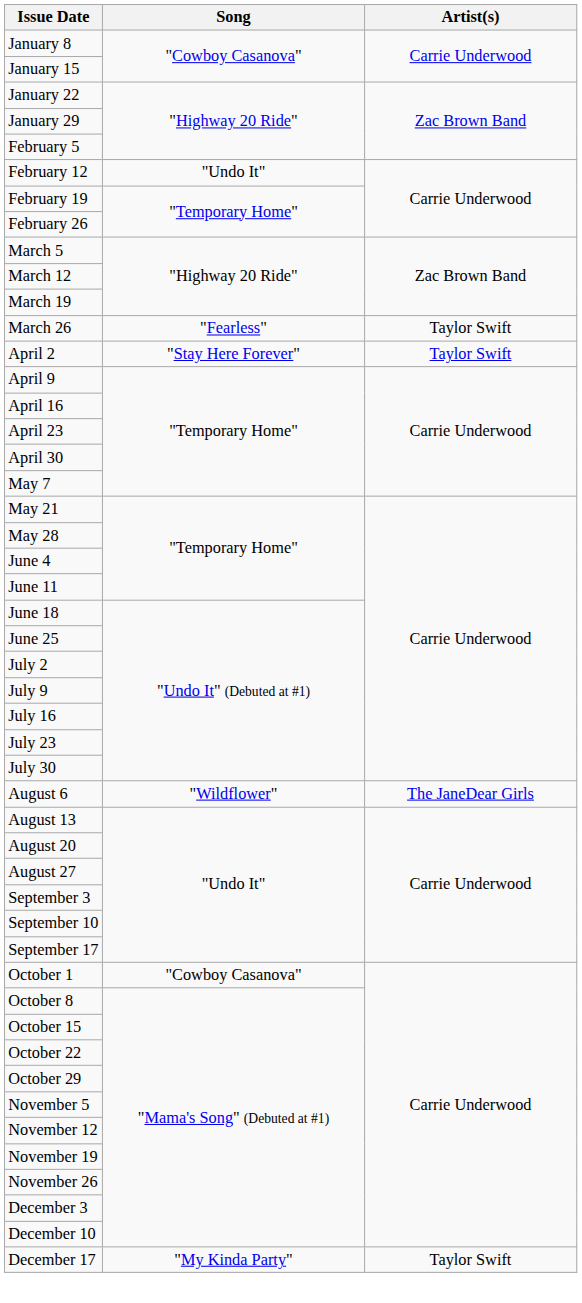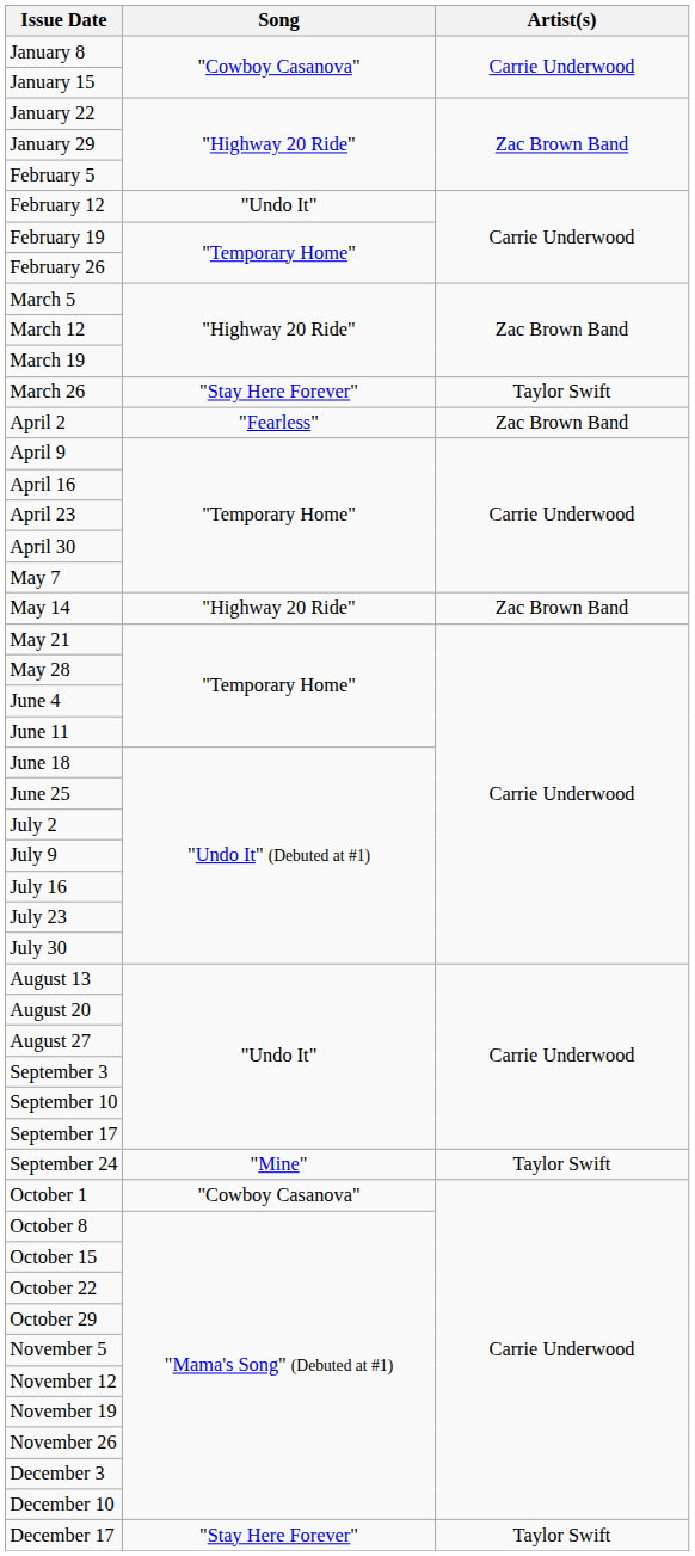March 26 | Song: "Fearless" -> "Stay Here Forever"
April 2 | Song: "Stay Here Forever" -> "Fearless"
April 2 | Artist(s): Taylor Swift -> Zac Brown Band
+ row: May 14 | "Highway 20 Ride" | Zac Brown Band
- row: August 6 | "Wildflower" | The JaneDear Girls
+ row: September 24 | "Mine" | Taylor Swift
December 17 | Song: "My Kinda Party" -> "Stay Here Forever"
